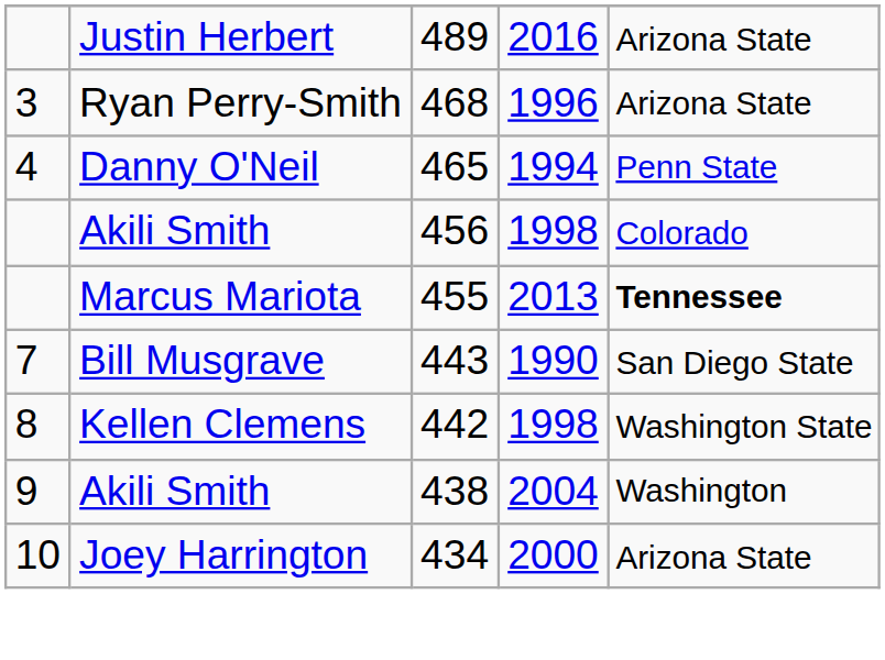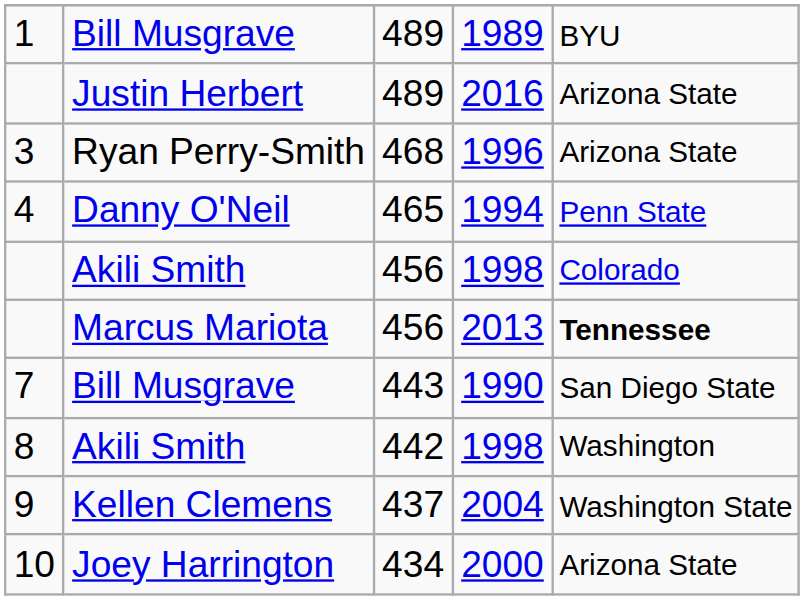+ row: 1 | Bill Musgrave | 489 | 1989 | BYU
2013 | column 3: 455 -> 456
8 / 1998 | column 2: Kellen Clemens -> Akili Smith
8 / 1998 | column 5: Washington State -> Washington
2004 | column 2: Akili Smith -> Kellen Clemens
2004 | column 3: 438 -> 437
2004 | column 5: Washington -> Washington State
